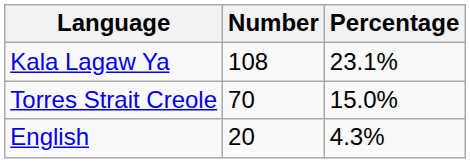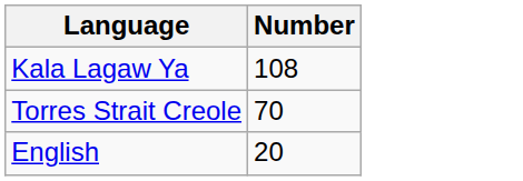- column: Percentage | 23.1% | 15.0% | 4.3%
